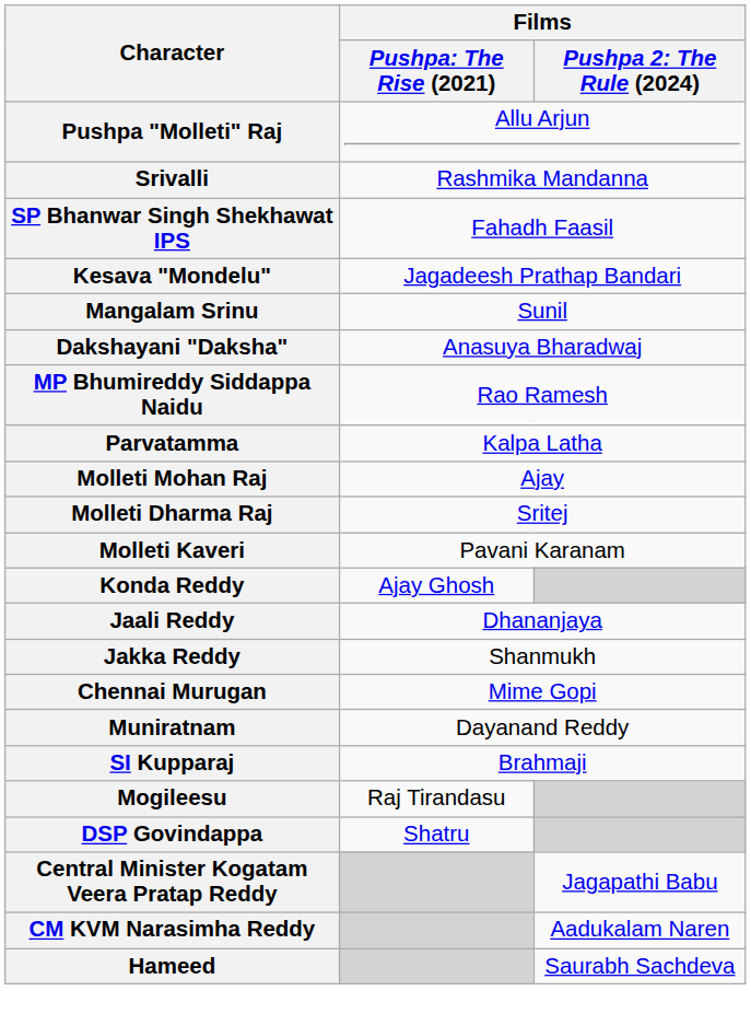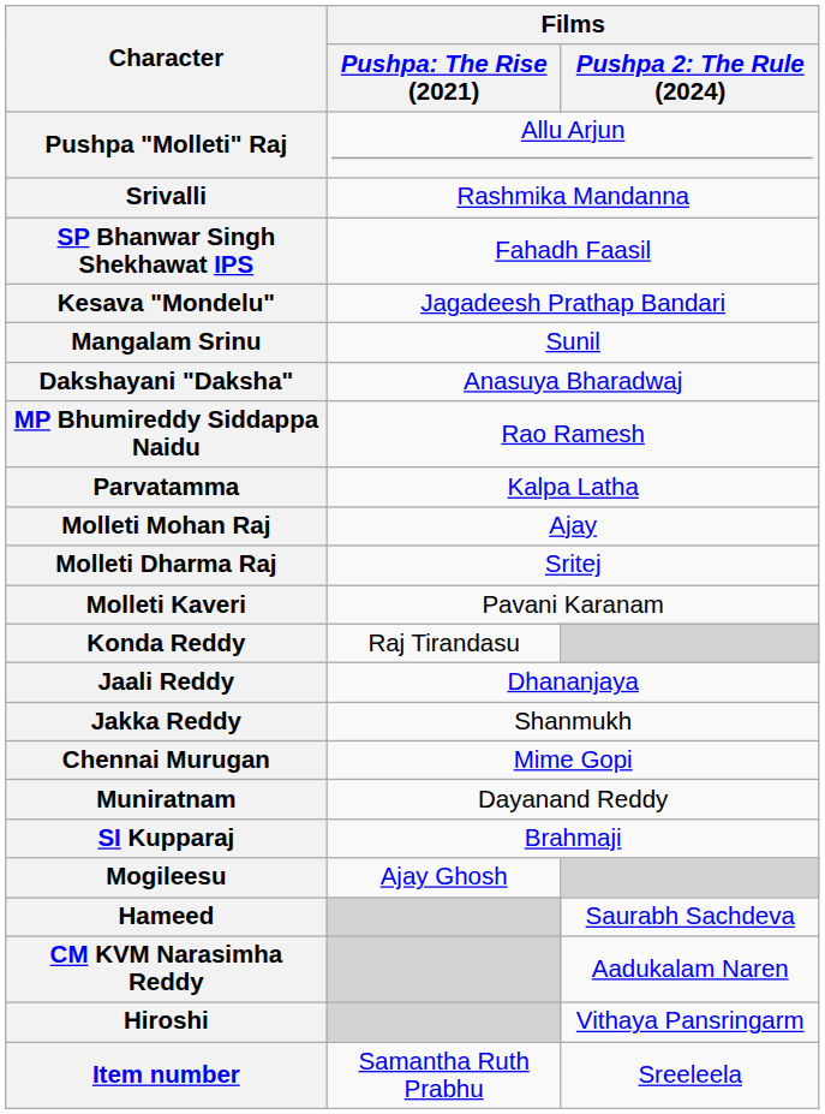Konda Reddy | column 2: Ajay Ghosh -> Raj Tirandasu
Mogileesu | column 2: Raj Tirandasu -> Ajay Ghosh
- row: DSP Govindappa | Shatru
- row: Central Minister Kogatam Veera Pratap Reddy | Jagapathi Babu
rows swapped: CM KVM Narasimha Reddy <-> Hameed
+ row: Hiroshi | Vithaya Pansringarm
+ row: Item number | Samantha Ruth Prabhu | Sreeleela
